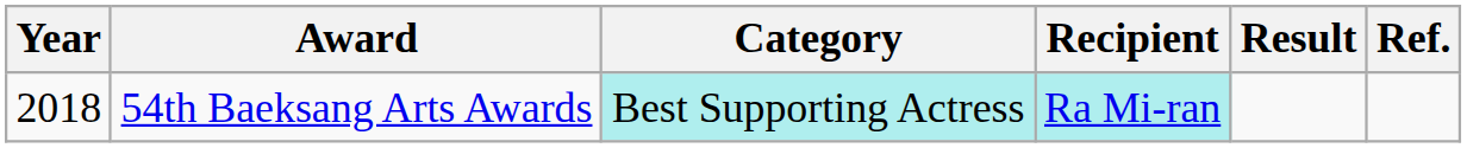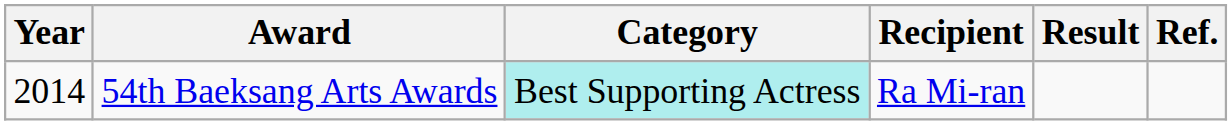54th Baeksang Arts Awards | Year: 2018 -> 2014
54th Baeksang Arts Awards | Recipient: paleturquoise background -> no background
